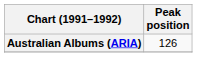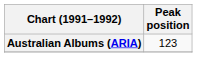Australian Albums (ARIA) | Peak position: 126 -> 123
